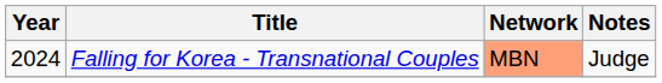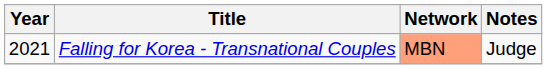Falling for Korea - Transnational Couples | Year: 2024 -> 2021
